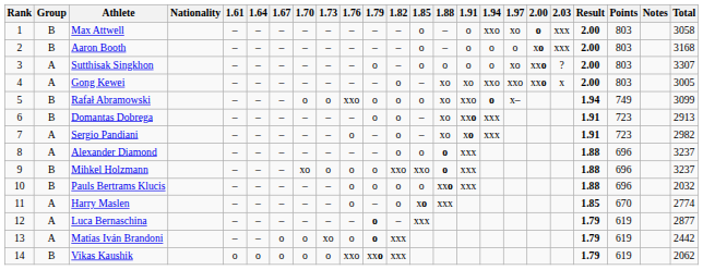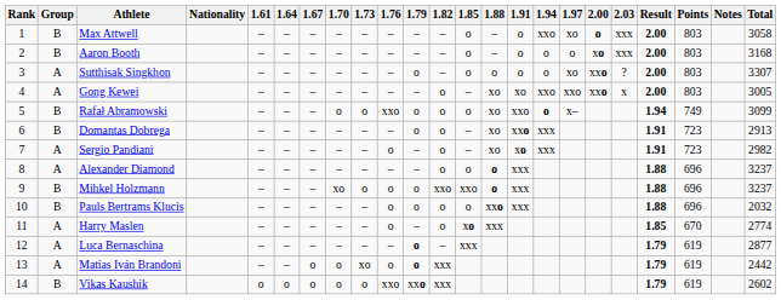Vikas Kaushik | Total: 2062 -> 2602
